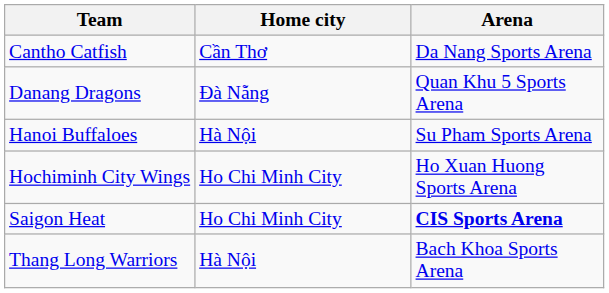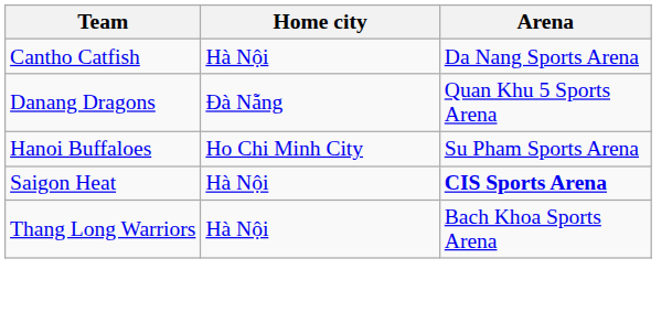Cantho Catfish | Home city: Cần Thơ -> Hà Nội
Hanoi Buffaloes | Home city: Hà Nội -> Ho Chi Minh City
- row: Hochiminh City Wings | Ho Chi Minh City | Ho Xuan Huong Sports Arena
Saigon Heat | Home city: Ho Chi Minh City -> Hà Nội
